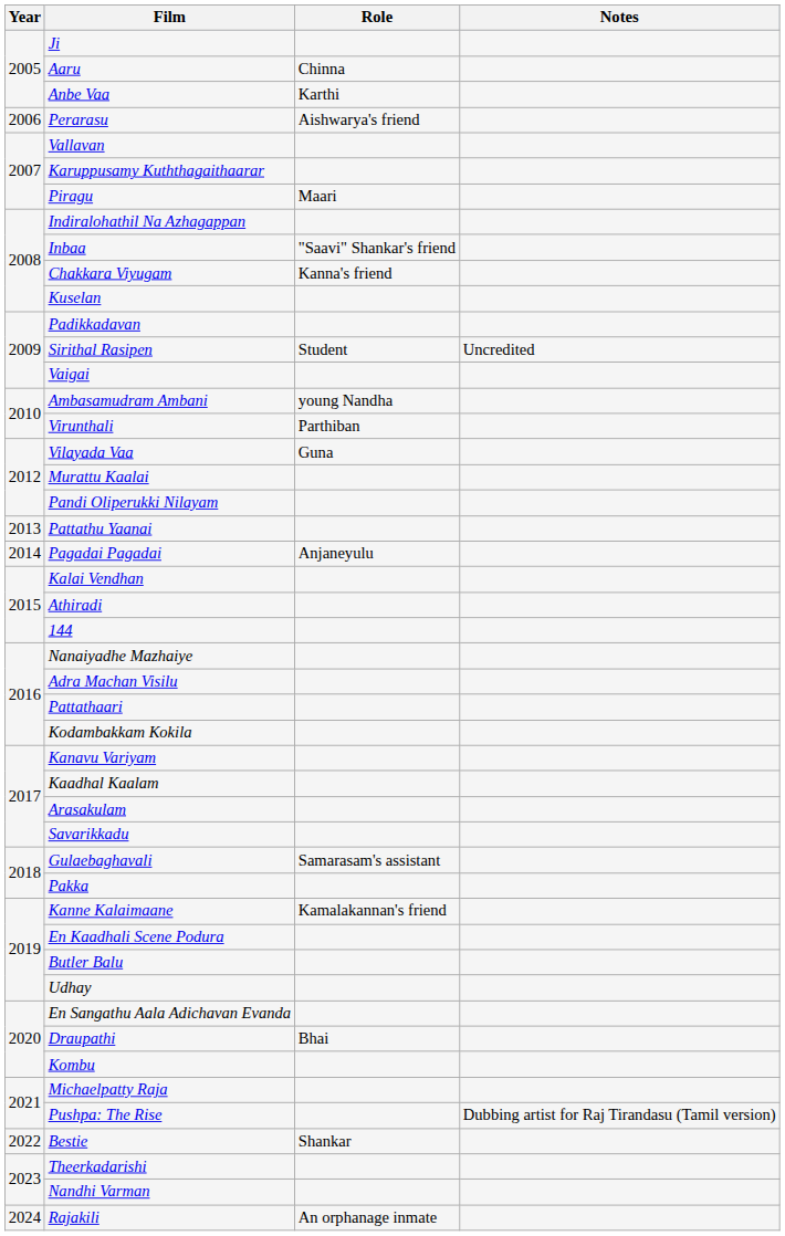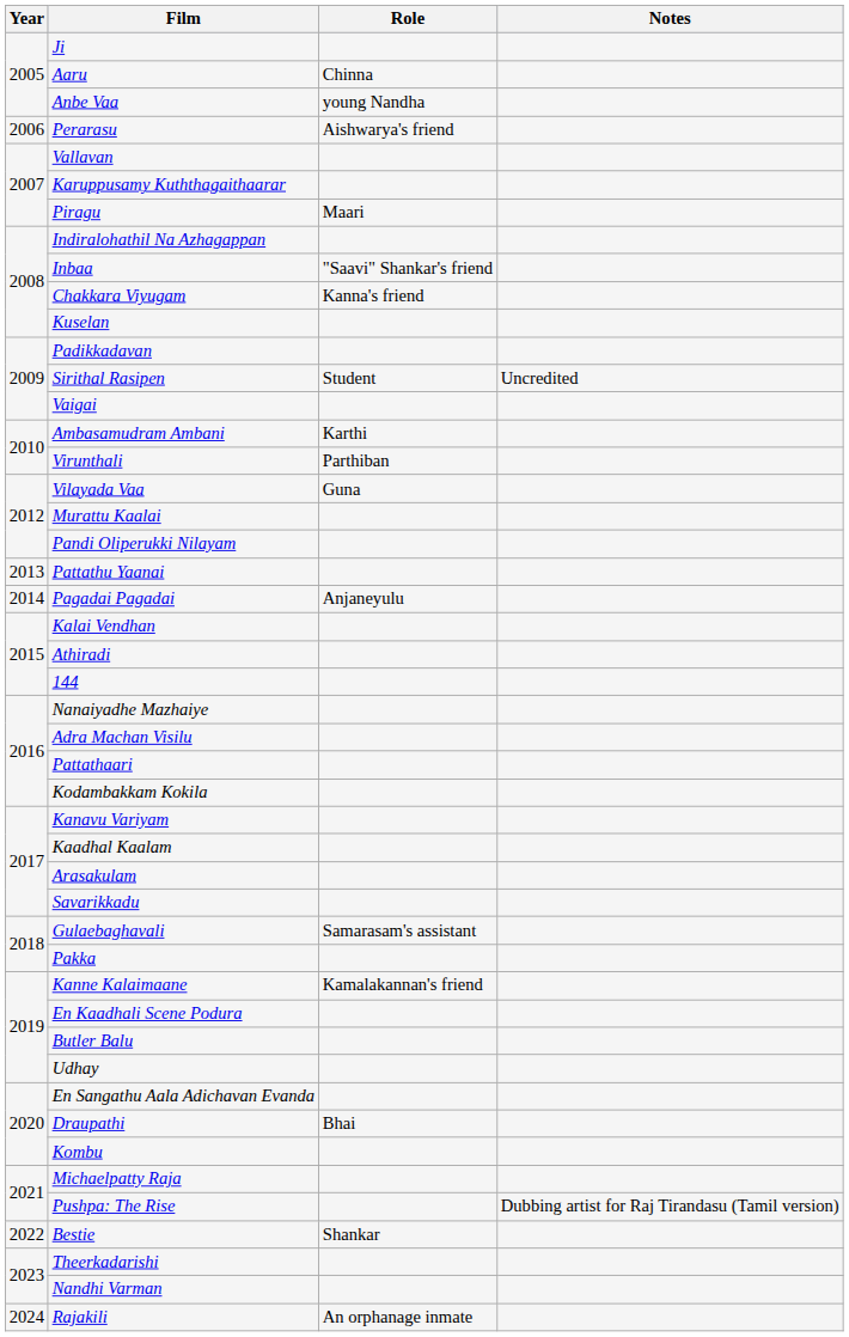Anbe Vaa | Role: Karthi -> young Nandha
Ambasamudram Ambani | Role: young Nandha -> Karthi
